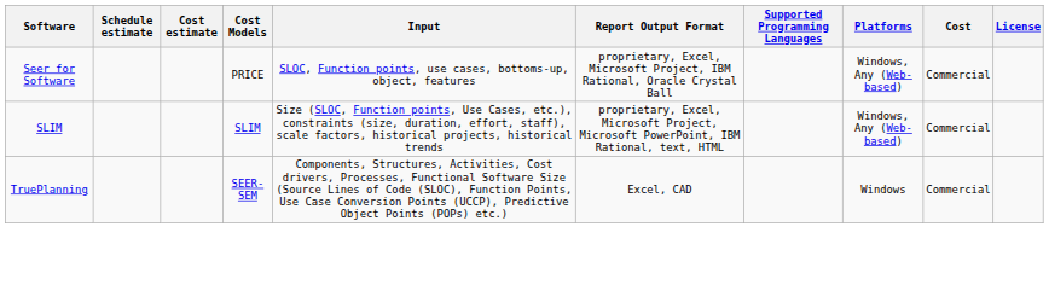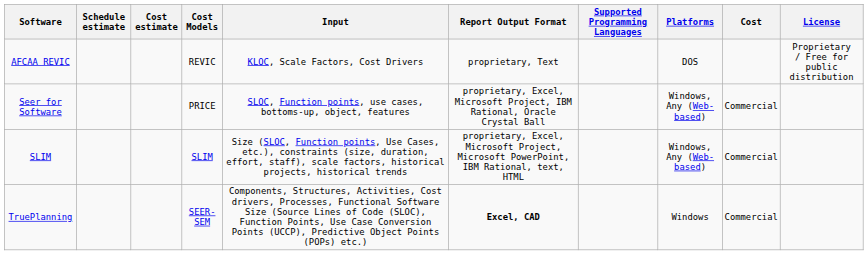+ row: AFCAA REVIC | REVIC | KLOC, Scale Factors, Cost Drivers | proprietary, Text | DOS | Proprietary / Free for public distribution
TruePlanning | Report Output Format: normal -> bold
